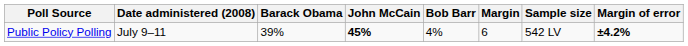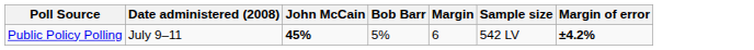- column: Barack Obama | 39%
Public Policy Polling | Bob Barr: 4% -> 5%
